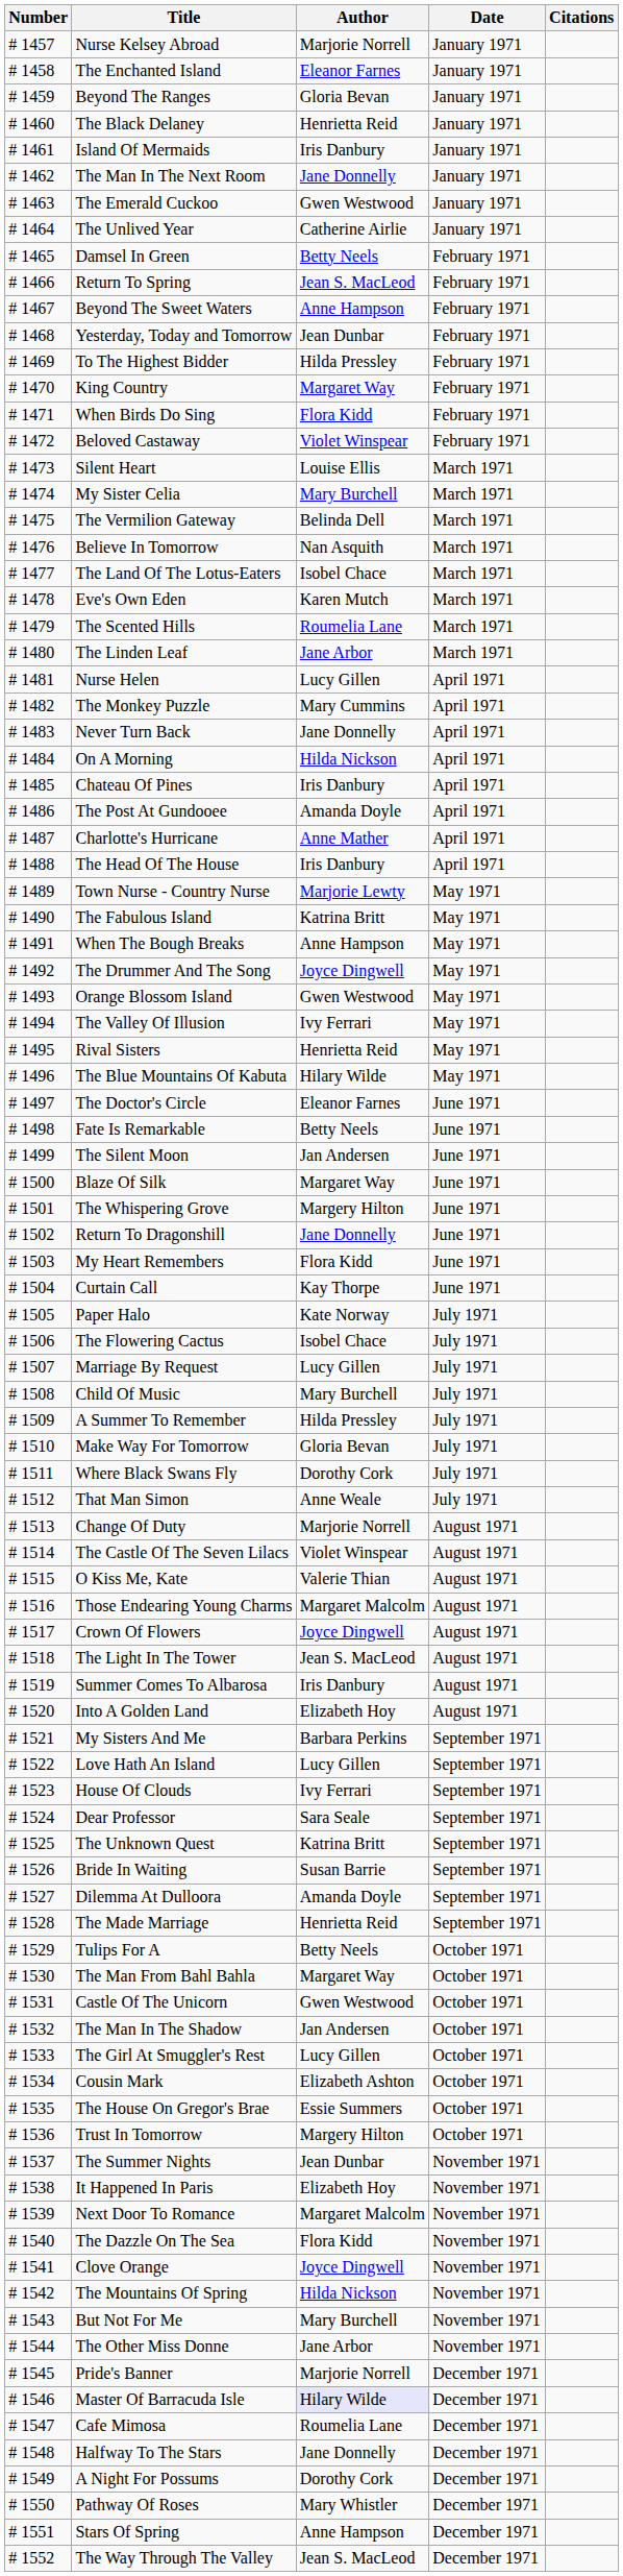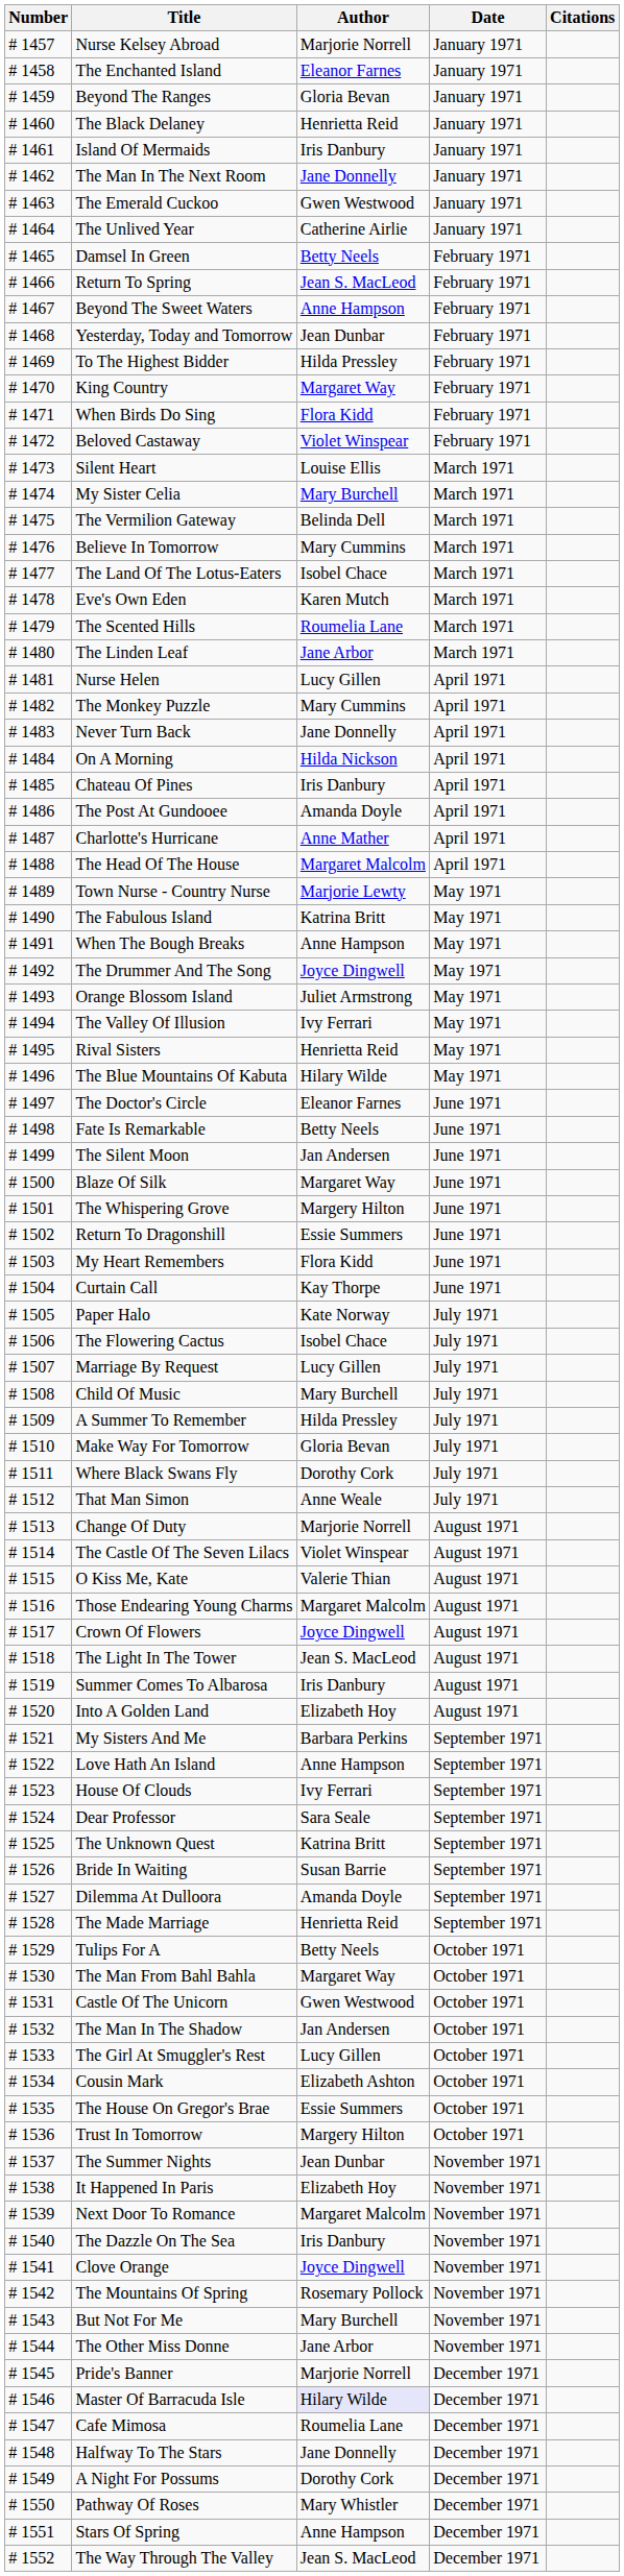Believe In Tomorrow | Author: Nan Asquith -> Mary Cummins
The Head Of The House | Author: Iris Danbury -> Margaret Malcolm
Orange Blossom Island | Author: Gwen Westwood -> Juliet Armstrong
Return To Dragonshill | Author: Jane Donnelly -> Essie Summers
Love Hath An Island | Author: Lucy Gillen -> Anne Hampson
The Dazzle On The Sea | Author: Flora Kidd -> Iris Danbury
The Mountains Of Spring | Author: Hilda Nickson -> Rosemary Pollock
